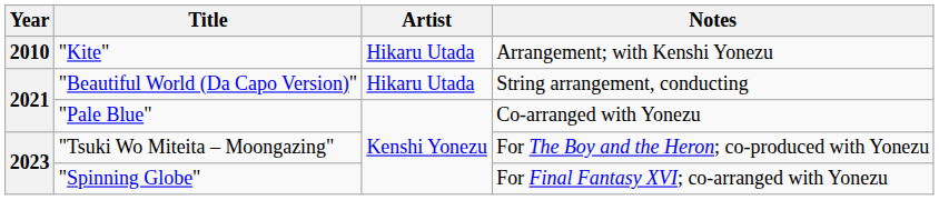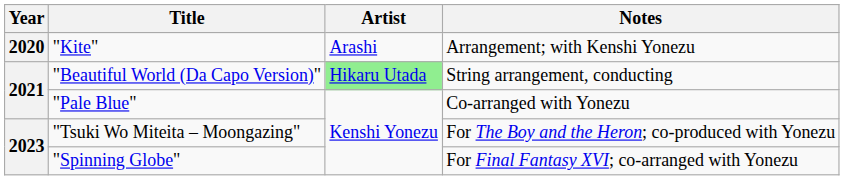"Kite" | Year: 2010 -> 2020
"Kite" | Artist: Hikaru Utada -> Arashi
"Beautiful World (Da Capo Version)" | Artist: no background -> lightgreen background
